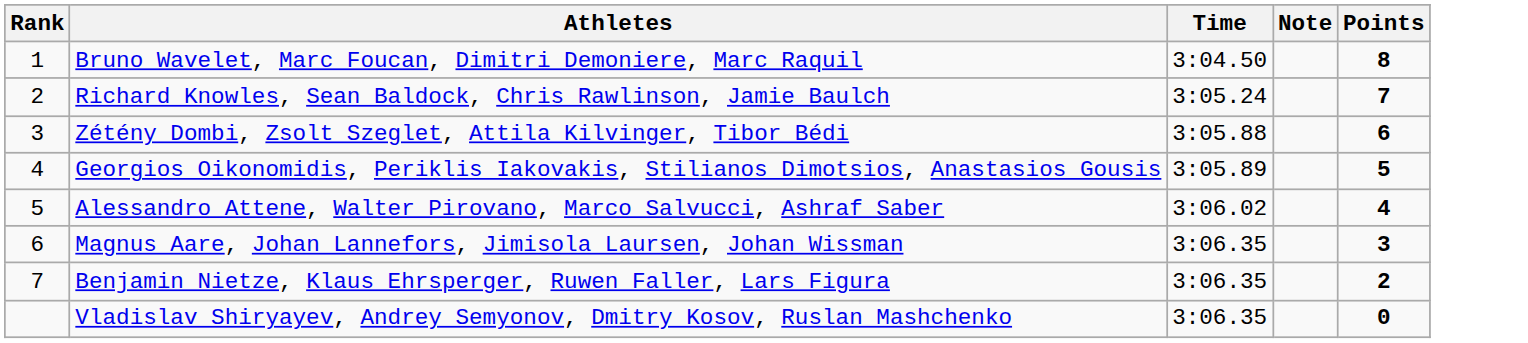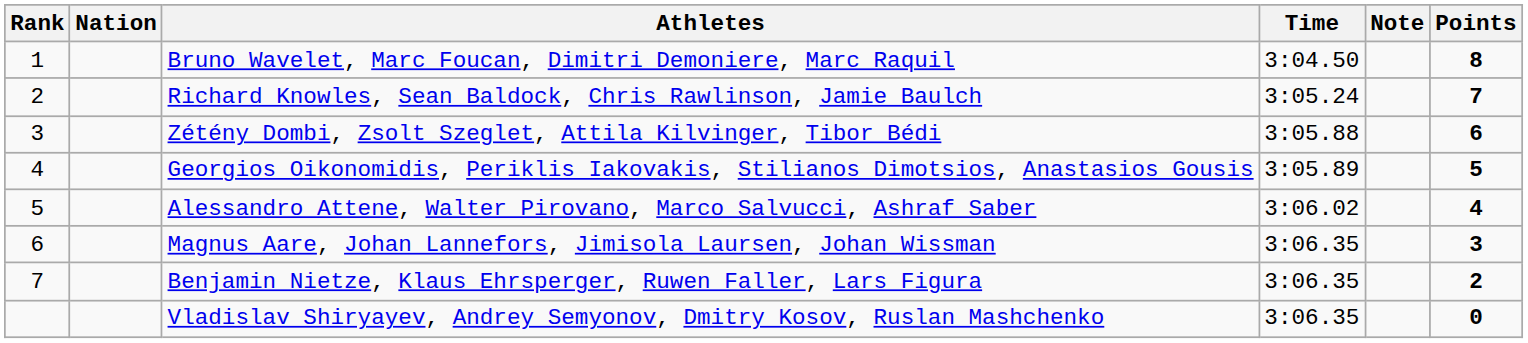+ column: Nation
